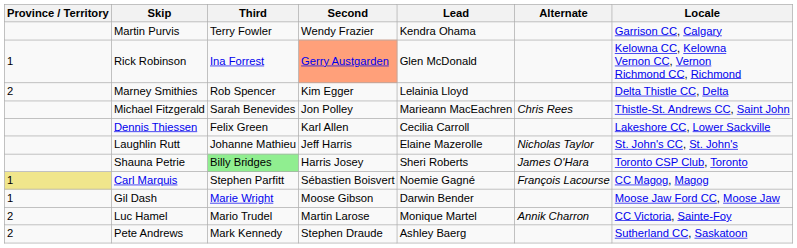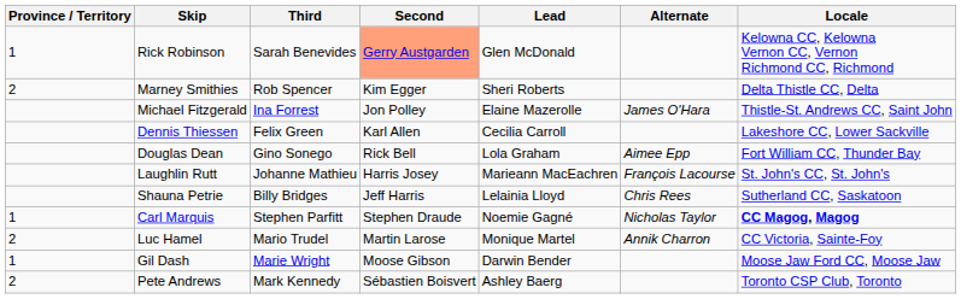- row: Martin Purvis | Terry Fowler | Wendy Frazier | Kendra Ohama | Garrison CC, Calgary
Rick Robinson | Third: Ina Forrest -> Sarah Benevides
Marney Smithies | Lead: Lelainia Lloyd -> Sheri Roberts
Michael Fitzgerald | Third: Sarah Benevides -> Ina Forrest
Michael Fitzgerald | Lead: Marieann MacEachren -> Elaine Mazerolle
Michael Fitzgerald | Alternate: Chris Rees -> James O'Hara
+ row: Douglas Dean | Gino Sonego | Rick Bell | Lola Graham | Aimee Epp | Fort William CC, Thunder Bay
Laughlin Rutt | Second: Jeff Harris -> Harris Josey
Laughlin Rutt | Lead: Elaine Mazerolle -> Marieann MacEachren
Laughlin Rutt | Alternate: Nicholas Taylor -> François Lacourse
Shauna Petrie | Third: lightgreen background -> no background
Shauna Petrie | Second: Harris Josey -> Jeff Harris
Shauna Petrie | Lead: Sheri Roberts -> Lelainia Lloyd
Shauna Petrie | Alternate: James O'Hara -> Chris Rees
Shauna Petrie | Locale: Toronto CSP Club, Toronto -> Sutherland CC, Saskatoon
Carl Marquis | Province / Territory: khaki background -> no background
Carl Marquis | Second: Sébastien Boisvert -> Stephen Draude
Carl Marquis | Alternate: François Lacourse -> Nicholas Taylor
Carl Marquis | Locale: normal -> bold
rows swapped: Luc Hamel <-> Gil Dash
Pete Andrews | Second: Stephen Draude -> Sébastien Boisvert
Pete Andrews | Locale: Sutherland CC, Saskatoon -> Toronto CSP Club, Toronto
